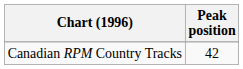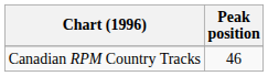Canadian RPM Country Tracks | Peak position: 42 -> 46
